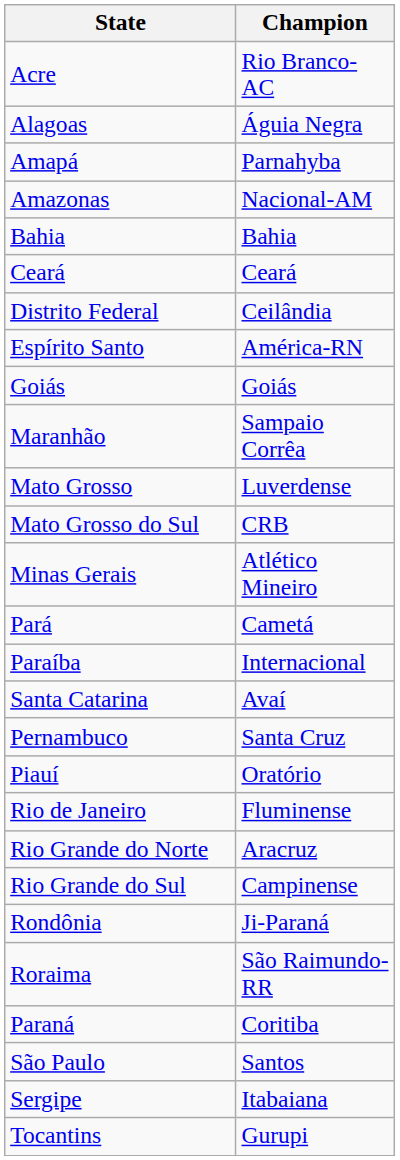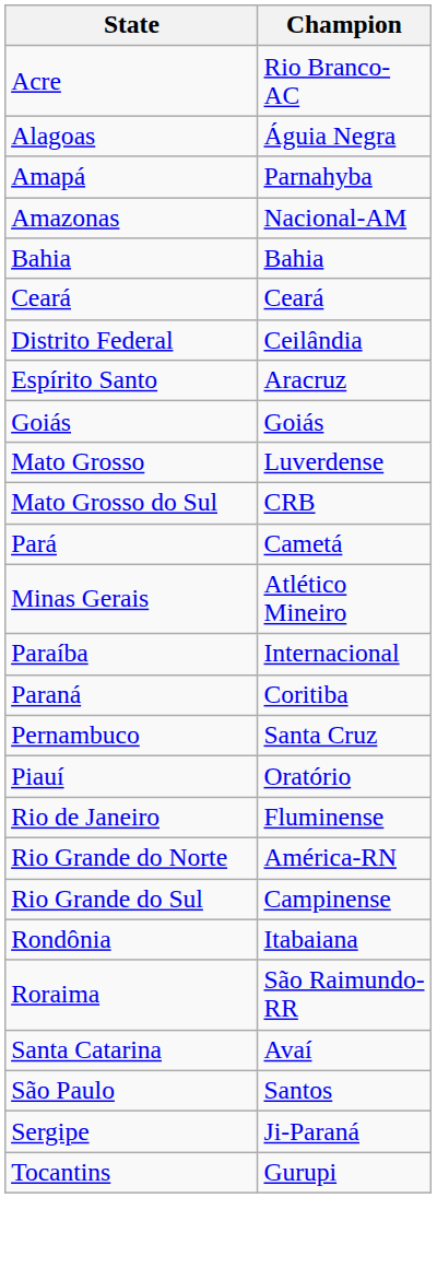Espírito Santo | Champion: América-RN -> Aracruz
- row: Maranhão | Sampaio Corrêa
rows swapped: Minas Gerais <-> Pará
rows swapped: Paraná <-> Santa Catarina
Rio Grande do Norte | Champion: Aracruz -> América-RN
Rondônia | Champion: Ji-Paraná -> Itabaiana
Sergipe | Champion: Itabaiana -> Ji-Paraná
